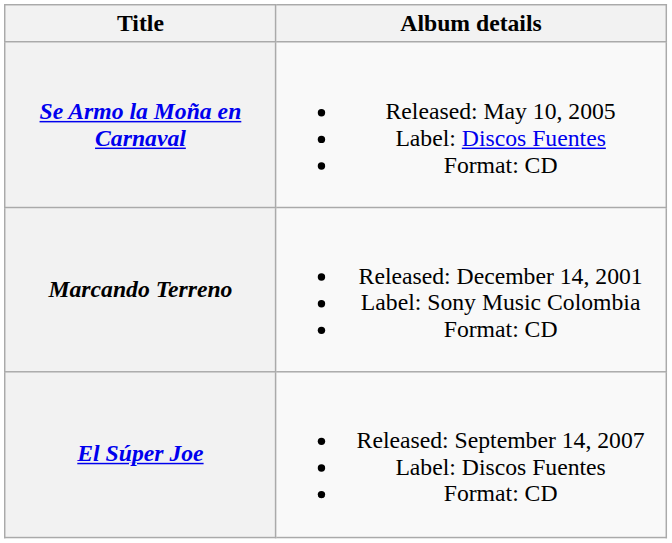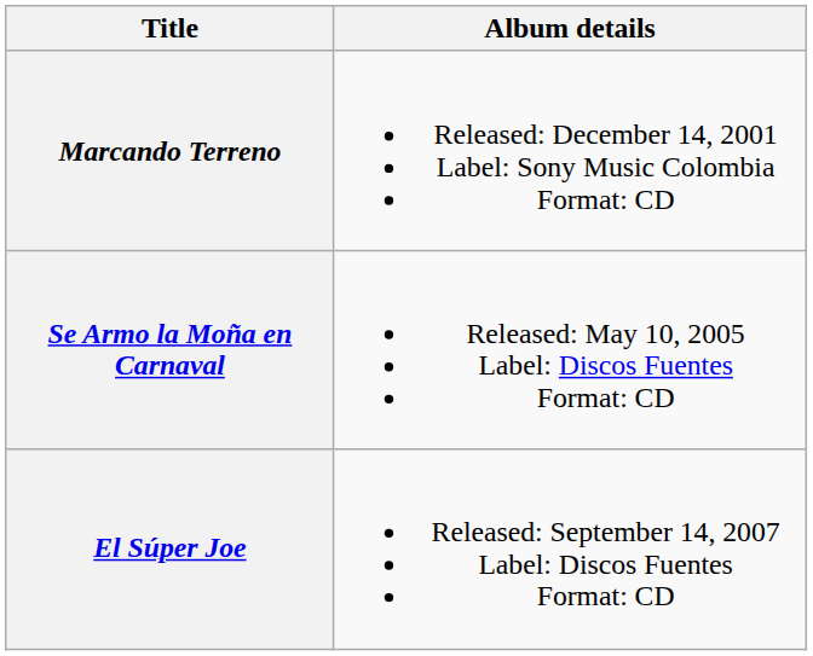rows swapped: Marcando Terreno <-> Se Armo la Moña en Carnaval
